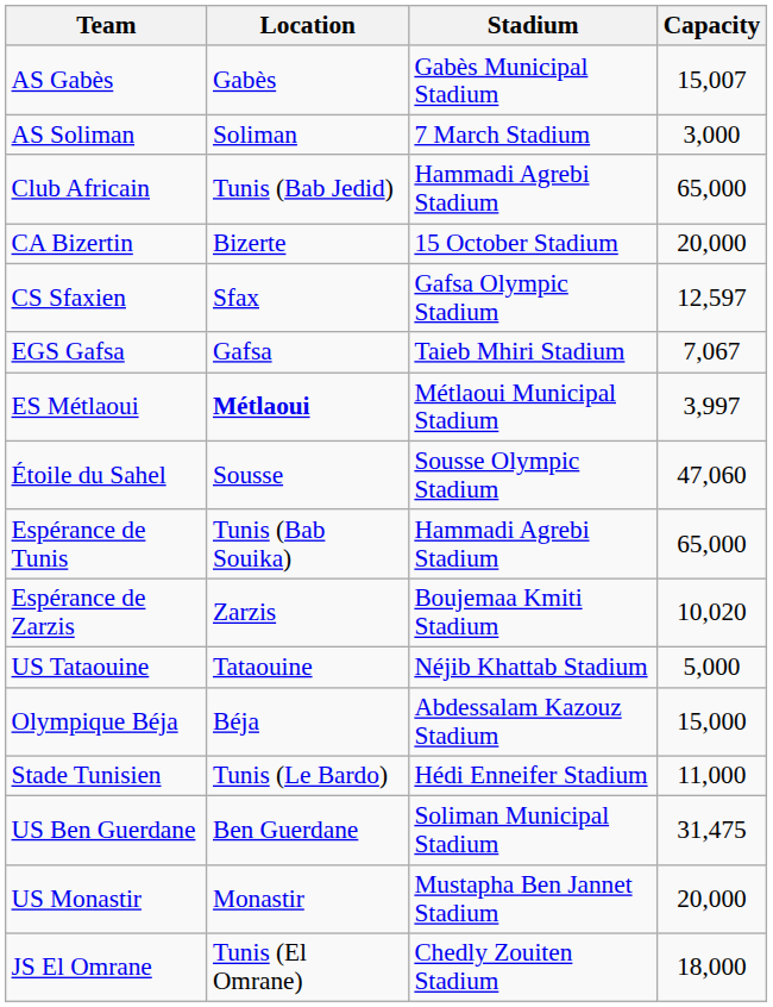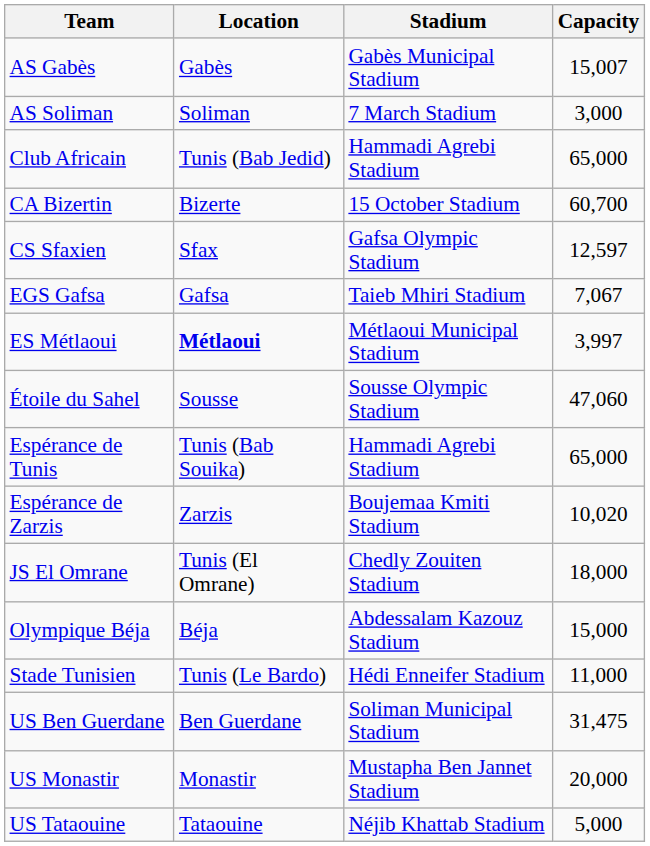CA Bizertin | Capacity: 20,000 -> 60,700
rows swapped: JS El Omrane <-> US Tataouine
